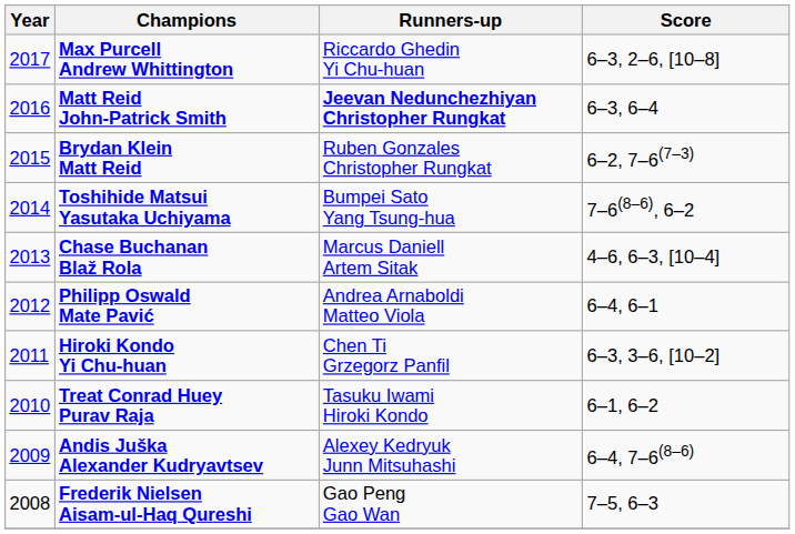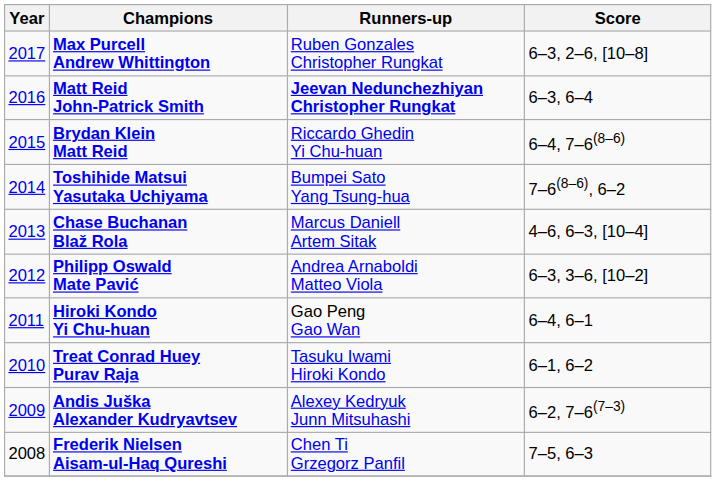Max Purcell Andrew Whittington | Runners-up: Riccardo Ghedin Yi Chu-huan -> Ruben Gonzales Christopher Rungkat
Brydan Klein Matt Reid | Runners-up: Ruben Gonzales Christopher Rungkat -> Riccardo Ghedin Yi Chu-huan
Brydan Klein Matt Reid | Score: 6–2, 7–6(7–3) -> 6–4, 7–6(8–6)
Philipp Oswald Mate Pavić | Score: 6–4, 6–1 -> 6–3, 3–6, [10–2]
Hiroki Kondo Yi Chu-huan | Runners-up: Chen Ti Grzegorz Panfil -> Gao Peng Gao Wan
Hiroki Kondo Yi Chu-huan | Score: 6–3, 3–6, [10–2] -> 6–4, 6–1
Andis Juška Alexander Kudryavtsev | Score: 6–4, 7–6(8–6) -> 6–2, 7–6(7–3)
Frederik Nielsen Aisam-ul-Haq Qureshi | Runners-up: Gao Peng Gao Wan -> Chen Ti Grzegorz Panfil
